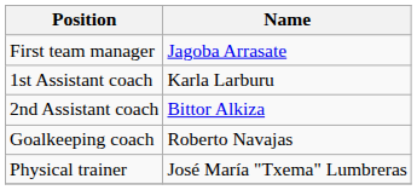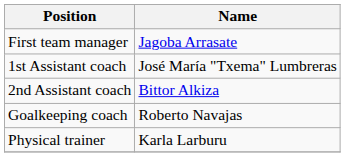1st Assistant coach | Name: Karla Larburu -> José María "Txema" Lumbreras
Physical trainer | Name: José María "Txema" Lumbreras -> Karla Larburu
